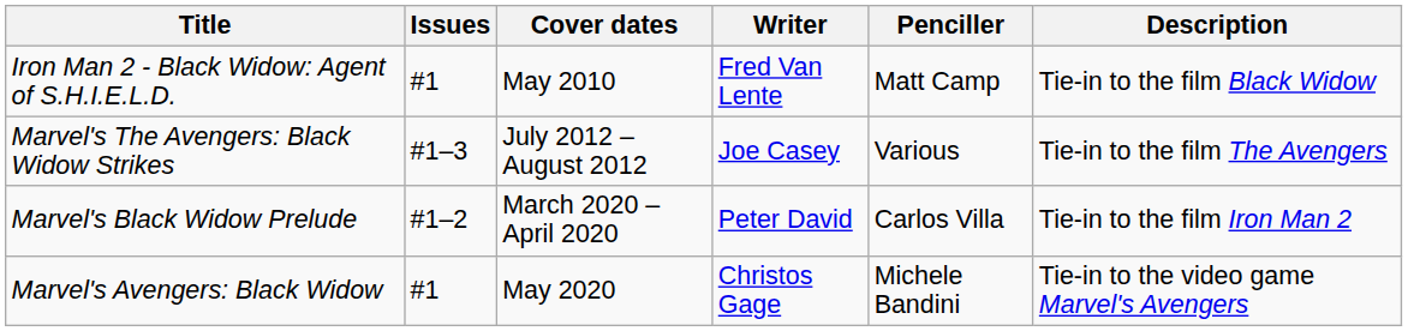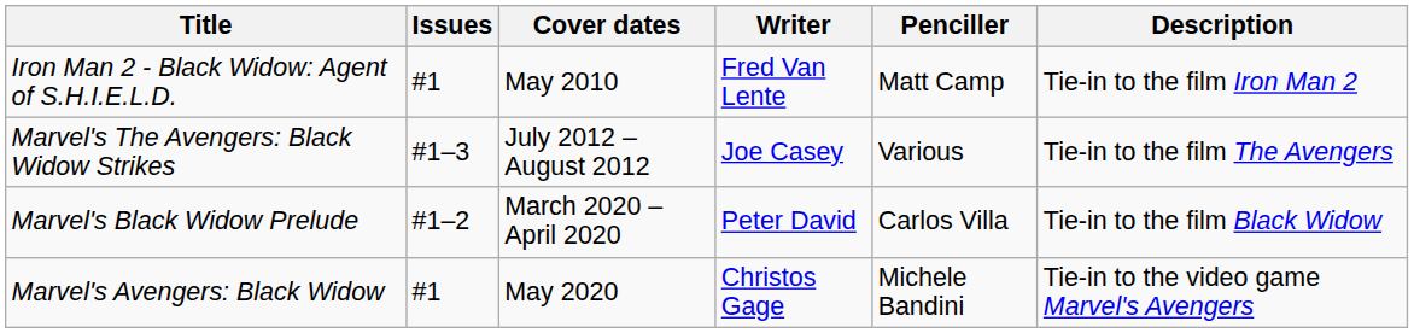Iron Man 2 - Black Widow: Agent of S.H.I.E.L.D. | Description: Tie-in to the film Black Widow -> Tie-in to the film Iron Man 2
Marvel's Black Widow Prelude | Description: Tie-in to the film Iron Man 2 -> Tie-in to the film Black Widow
